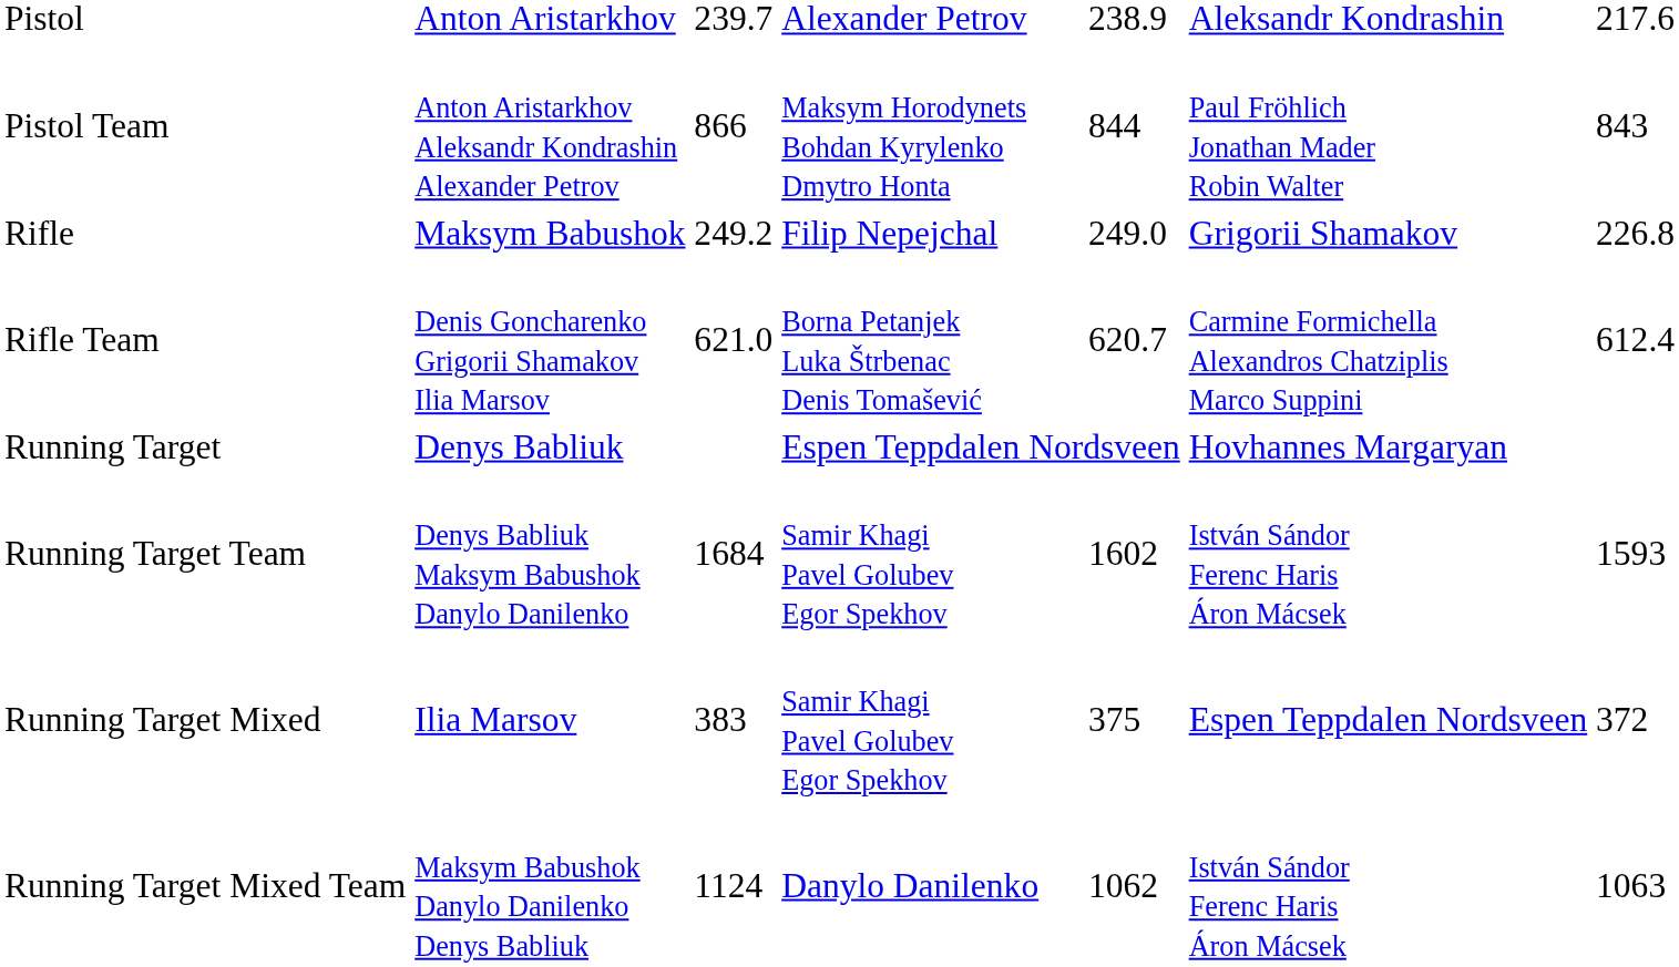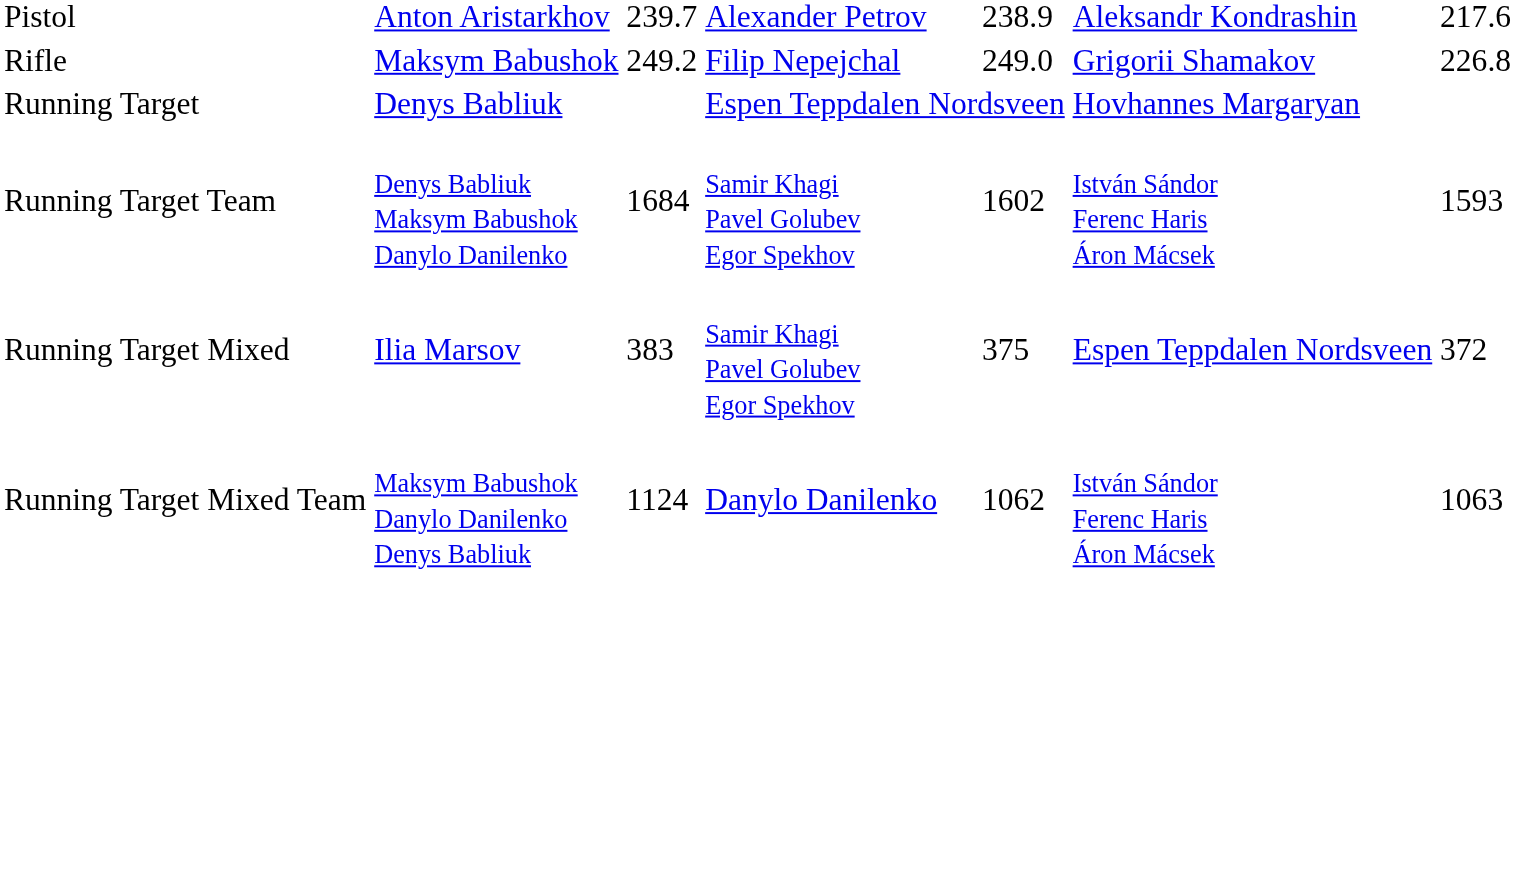- row: Pistol Team | Anton Aristarkhov Aleksandr Kondrashin Alexander Petrov | 866 | Maksym Horodynets Bohdan Kyrylenko Dmytro Honta | 844 | Paul Fröhlich Jonathan Mader Robin Walter | 843
- row: Rifle Team | Denis Goncharenko Grigorii Shamakov Ilia Marsov | 621.0 | Borna Petanjek Luka Štrbenac Denis Tomašević | 620.7 | Carmine Formichella Alexandros Chatziplis Marco Suppini | 612.4
